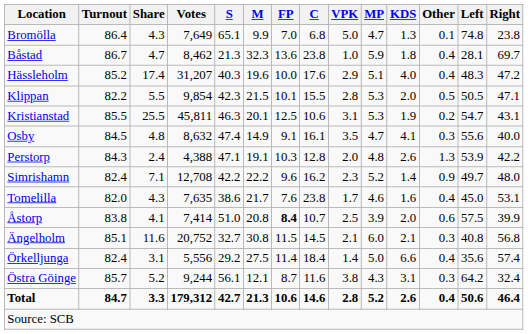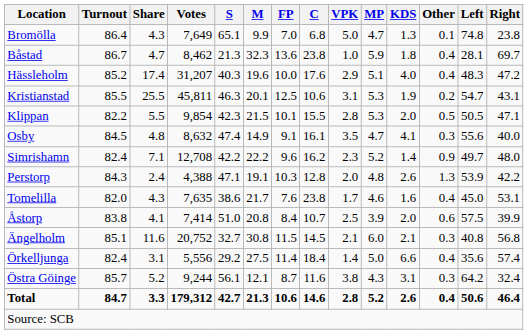rows swapped: Klippan <-> Kristianstad
rows swapped: Perstorp <-> Simrishamn
Åstorp | FP: bold -> normal
